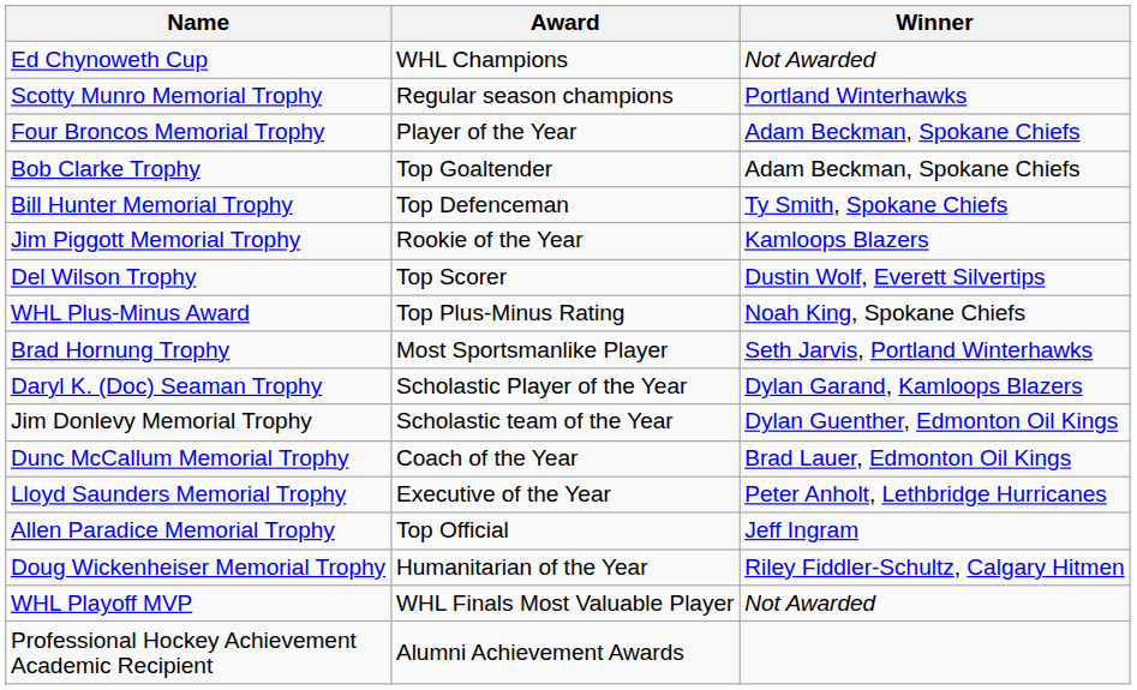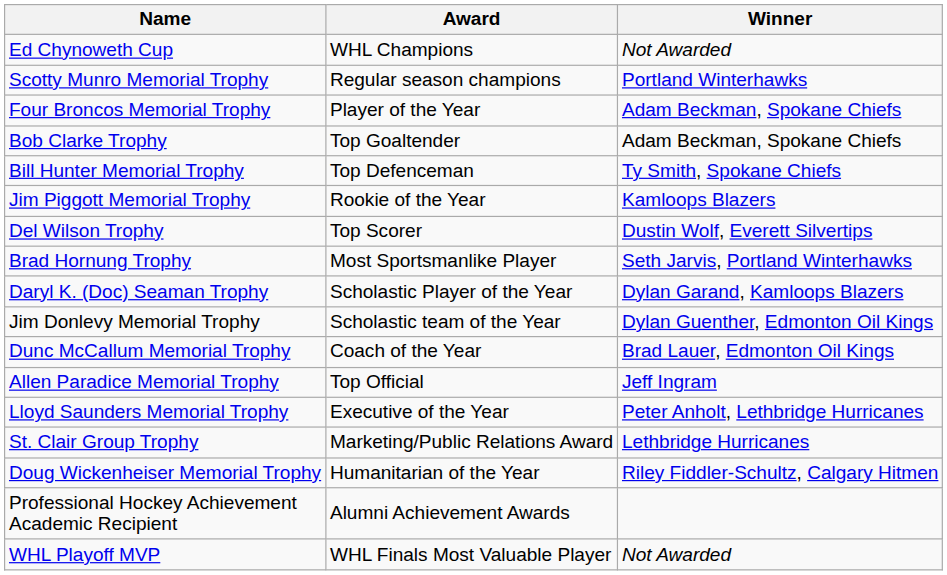- row: WHL Plus-Minus Award | Top Plus-Minus Rating | Noah King, Spokane Chiefs
rows swapped: Lloyd Saunders Memorial Trophy <-> Allen Paradice Memorial Trophy
+ row: St. Clair Group Trophy | Marketing/Public Relations Award | Lethbridge Hurricanes
rows swapped: WHL Playoff MVP <-> Professional Hockey Achievement Academic Recipient
